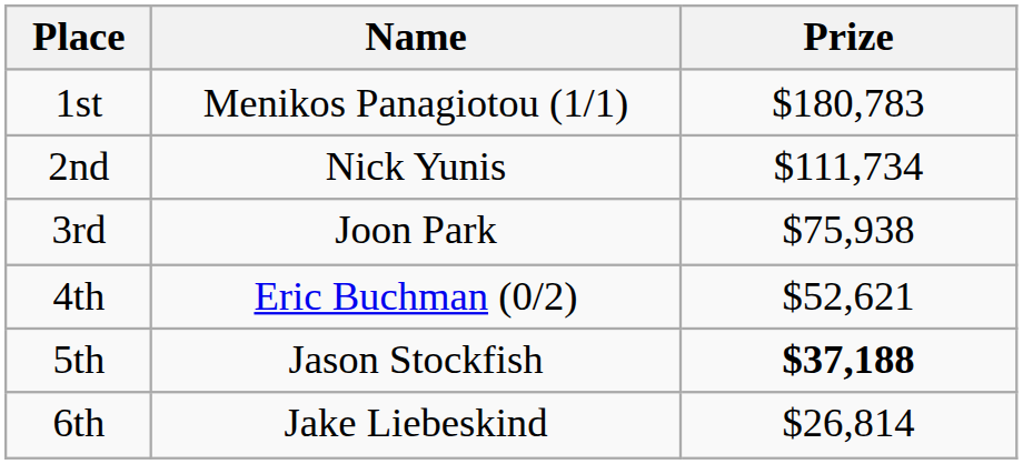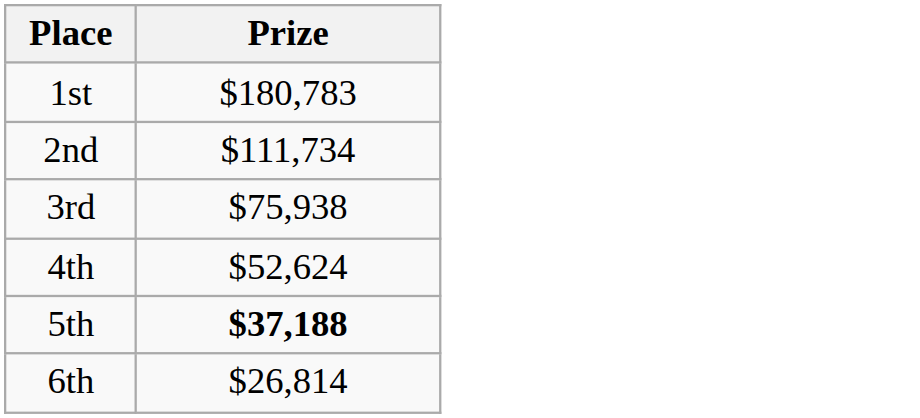- column: Name | Menikos Panagiotou (1/1) | Nick Yunis | Joon Park | Eric Buchman (0/2) | Jason Stockfish | Jake Liebeskind
4th | Prize: $52,621 -> $52,624
